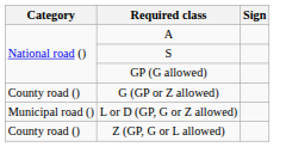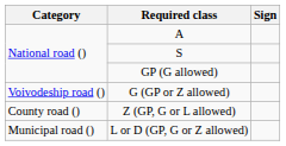G (GP or Z allowed) | Category: County road () -> Voivodeship road ()
rows swapped: Z (GP, G or L allowed) <-> L or D (GP, G or Z allowed)
